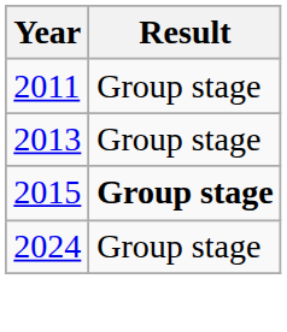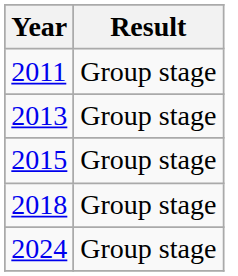2015 | Result: bold -> normal
+ row: 2018 | Group stage
